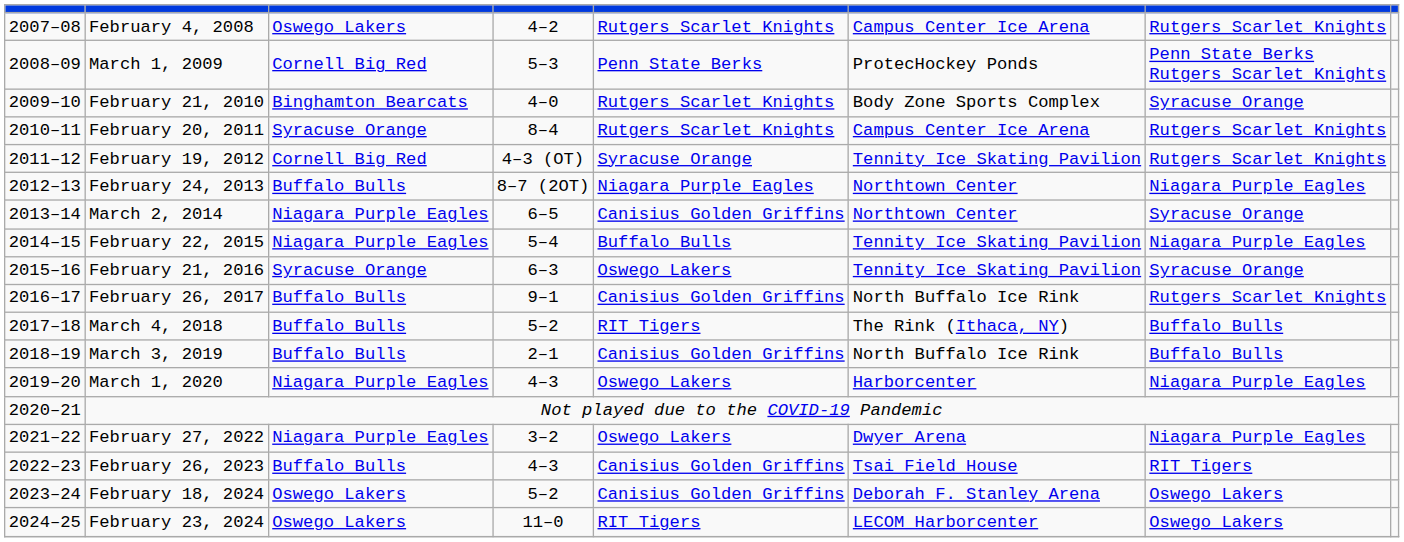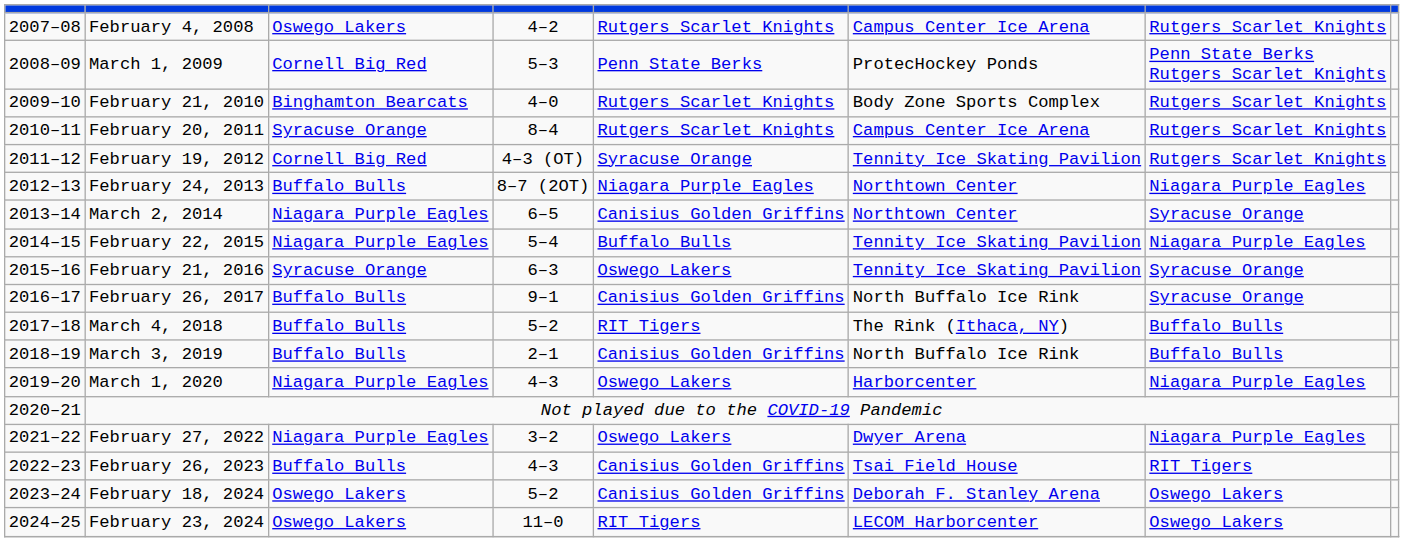February 21, 2010 | column 7: Syracuse Orange -> Rutgers Scarlet Knights
February 26, 2017 | column 7: Rutgers Scarlet Knights -> Syracuse Orange
